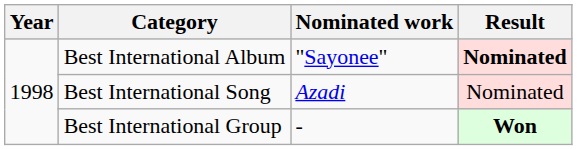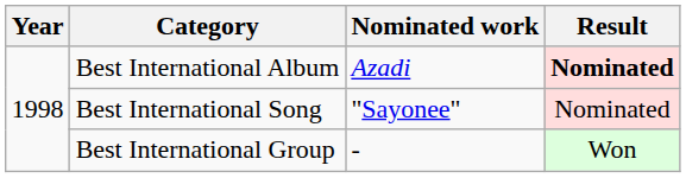Best International Album | Nominated work: "Sayonee" -> Azadi
Best International Song | Nominated work: Azadi -> "Sayonee"
Best International Group | Result: bold -> normal
